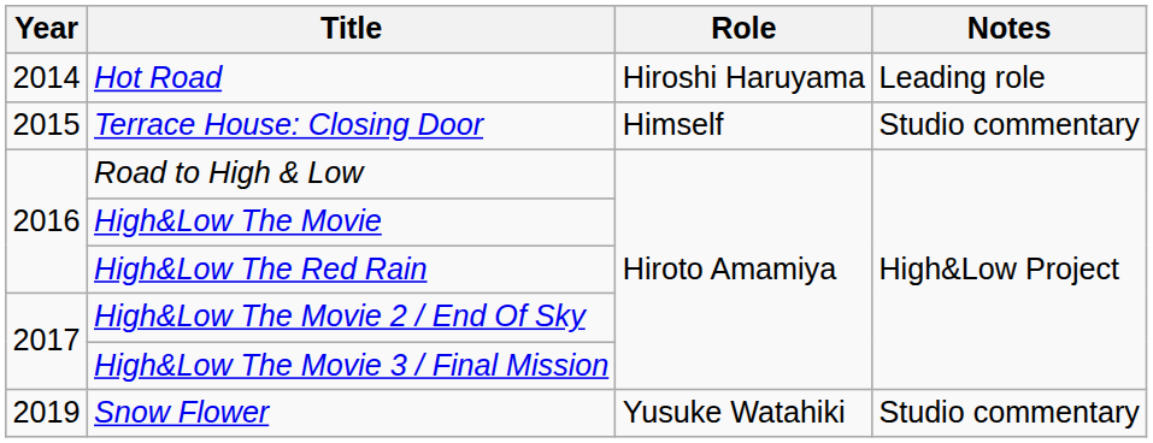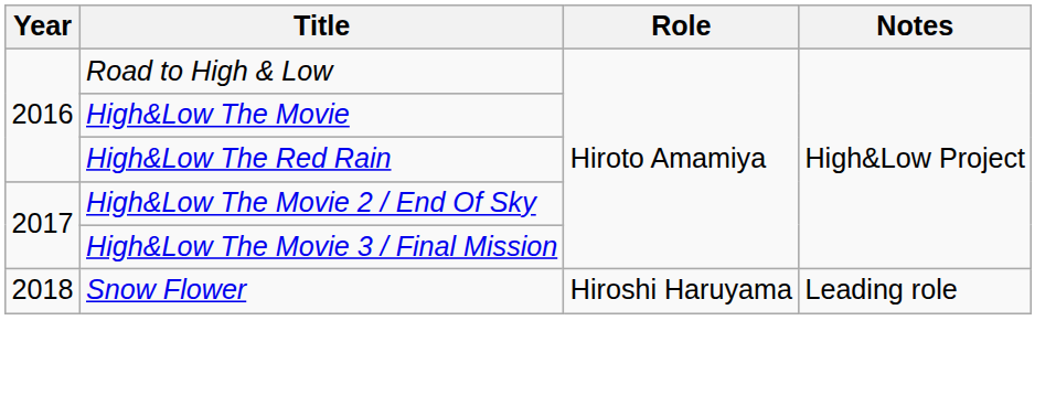- row: 2014 | Hot Road | Hiroshi Haruyama | Leading role
- row: 2015 | Terrace House: Closing Door | Himself | Studio commentary
Snow Flower | Year: 2019 -> 2018
Snow Flower | Role: Yusuke Watahiki -> Hiroshi Haruyama
Snow Flower | Notes: Studio commentary -> Leading role
